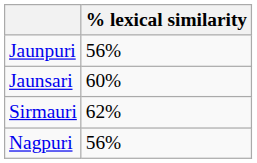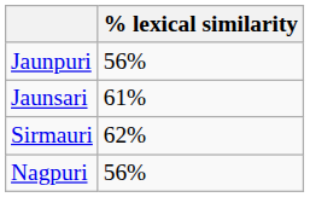Jaunsari | % lexical similarity: 60% -> 61%
